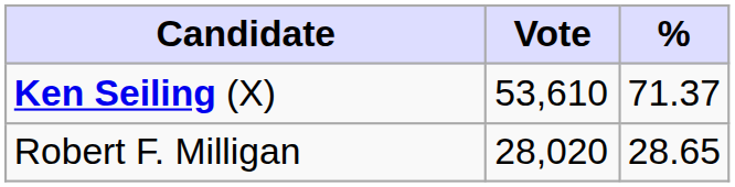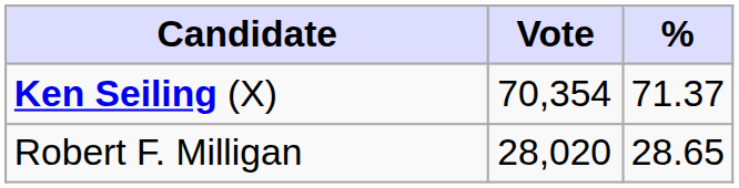Ken Seiling (X) | Vote: 53,610 -> 70,354
